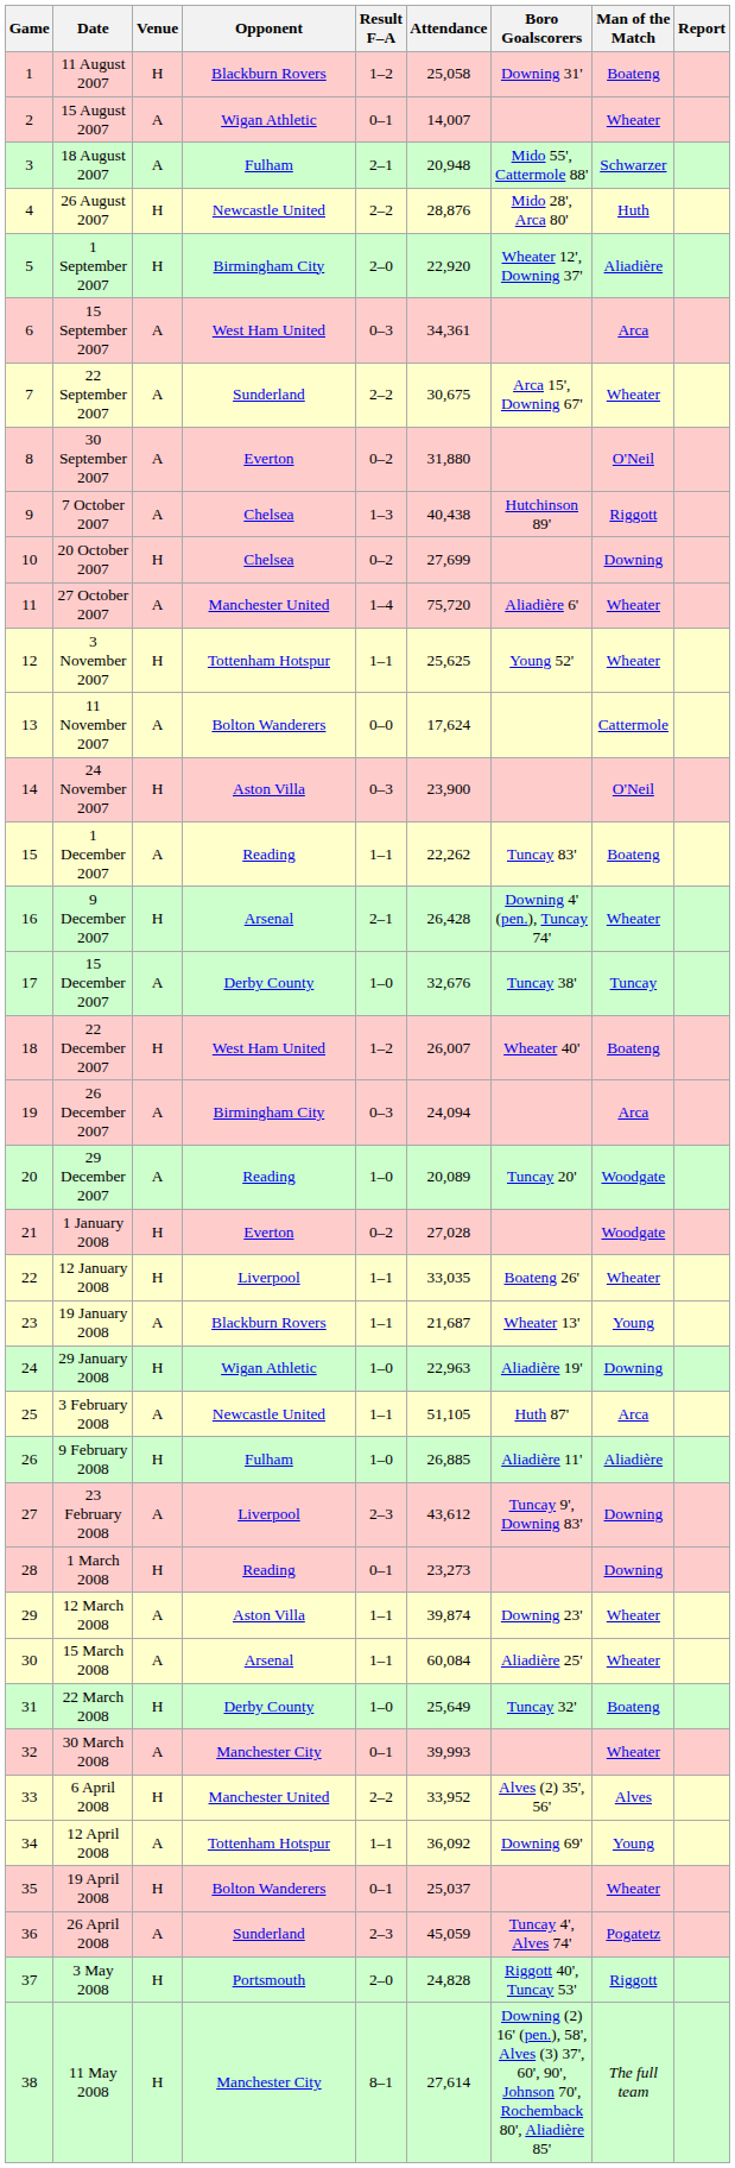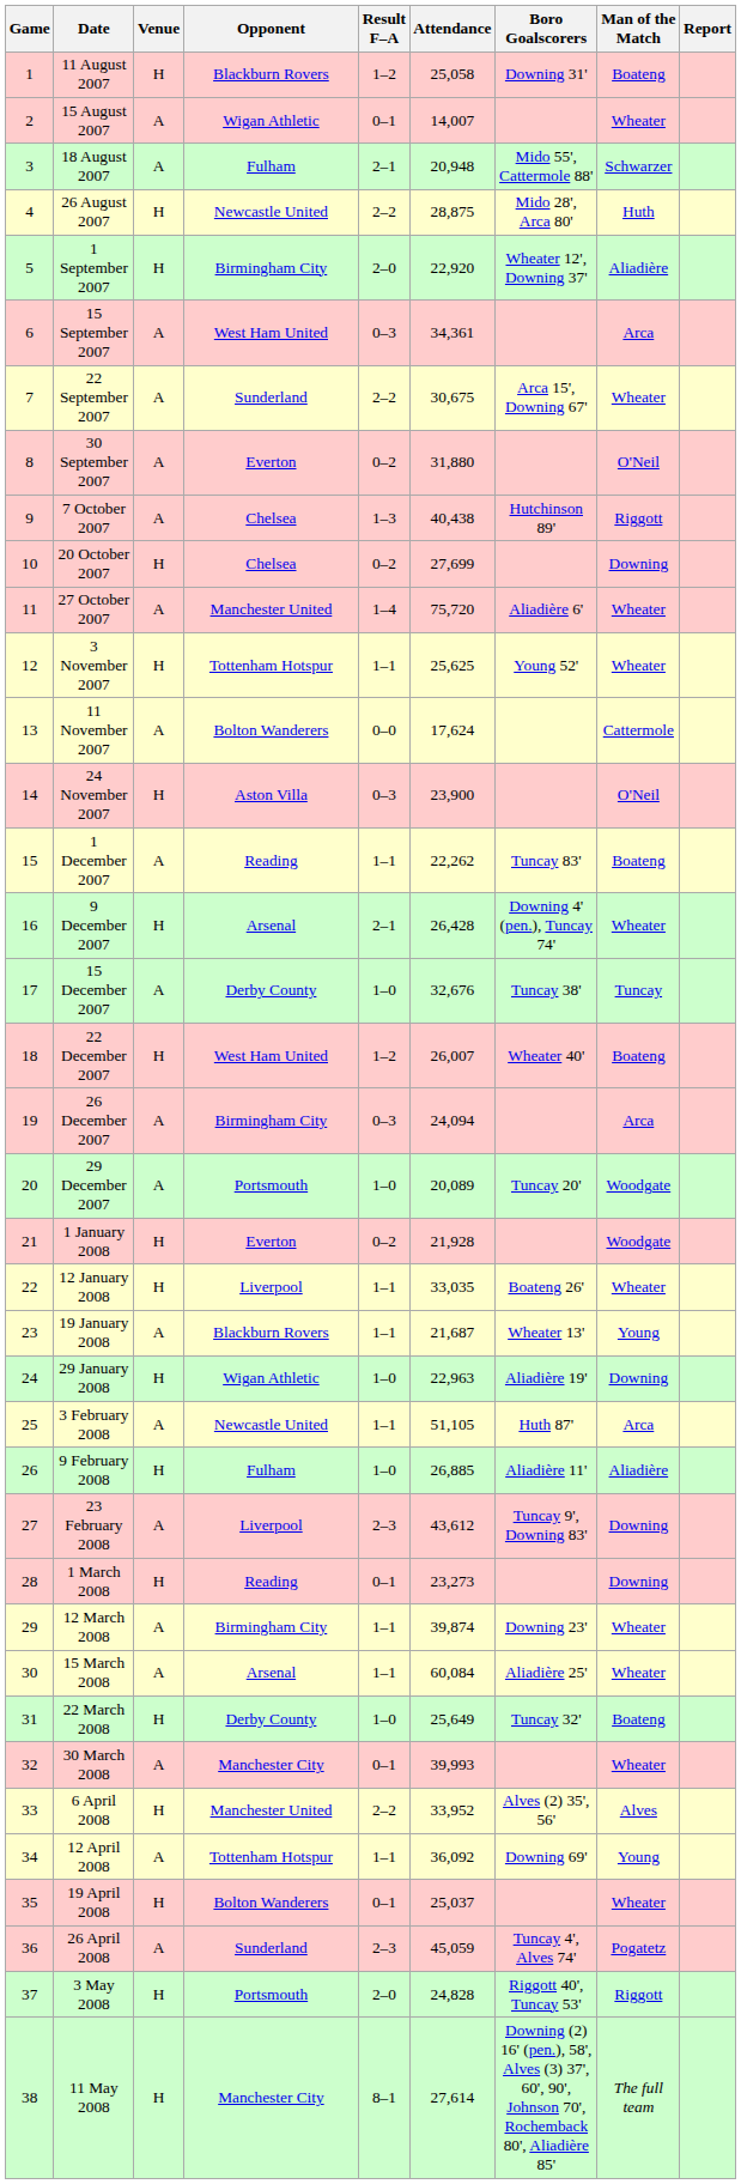26 August 2007 | Attendance: 28,876 -> 28,875
29 December 2007 | Opponent: Reading -> Portsmouth
1 January 2008 | Attendance: 27,028 -> 21,928
12 March 2008 | Opponent: Aston Villa -> Birmingham City
